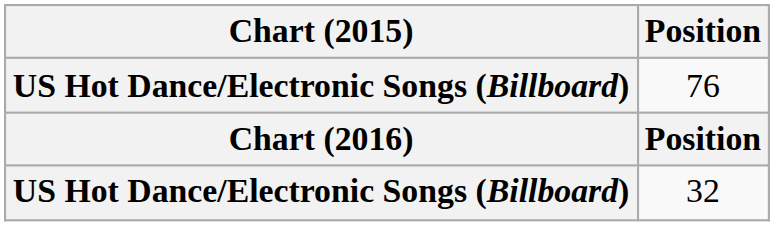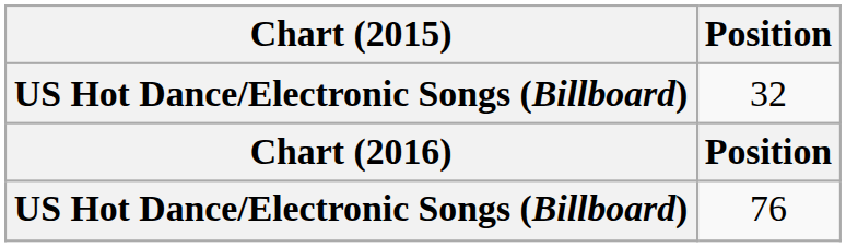rows swapped: 76 <-> 32
